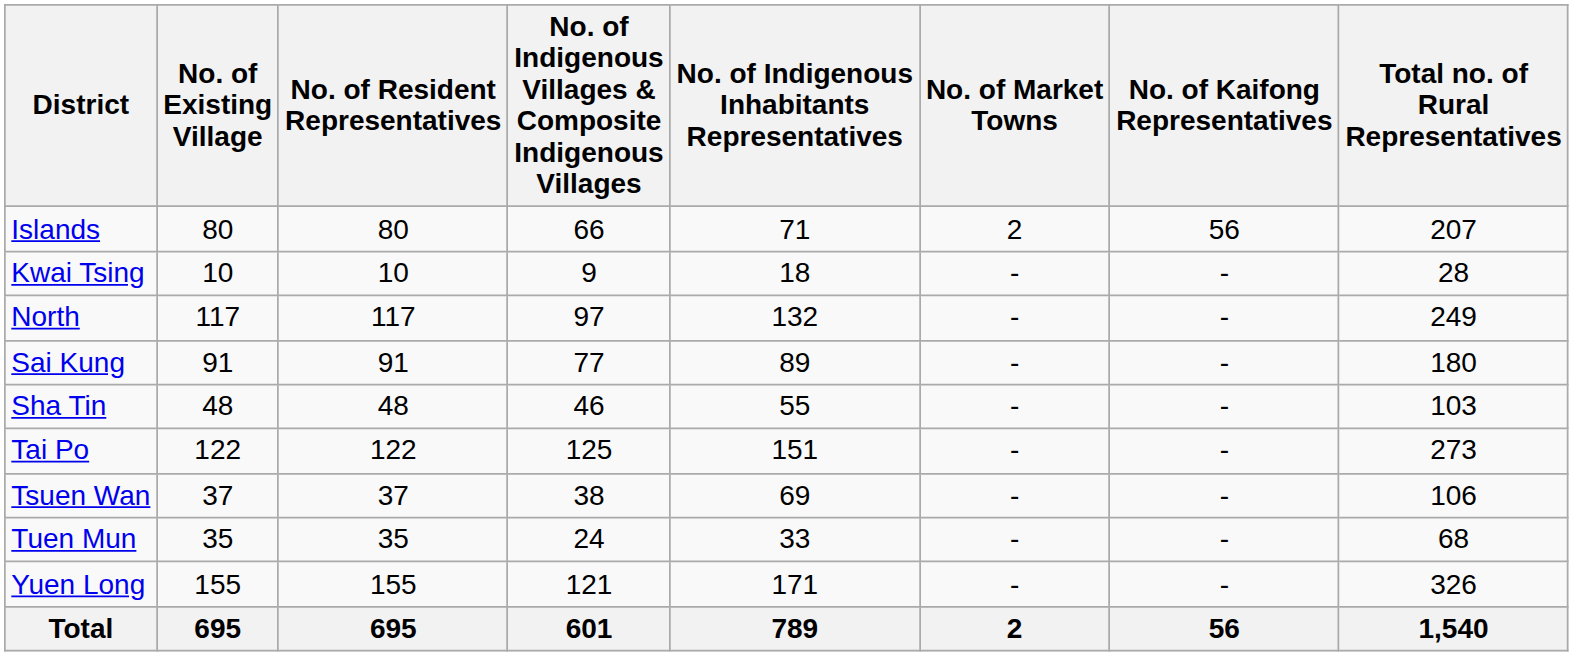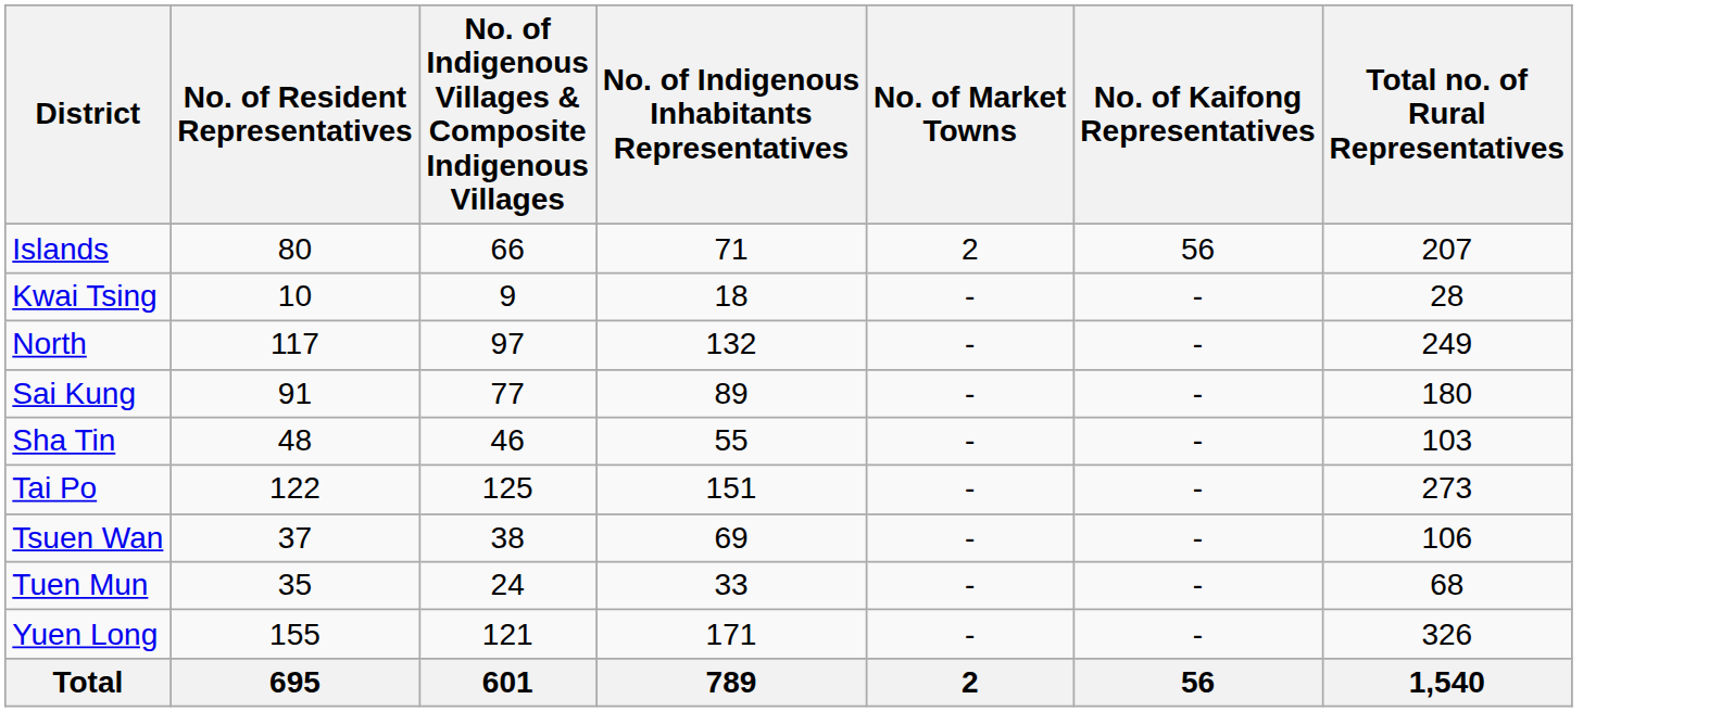- column: No. of Existing Village | 80 | 10 | 117 | 91 | 48 | 122 | 37 | 35 | 155 | 695
